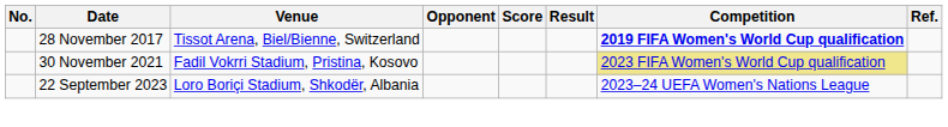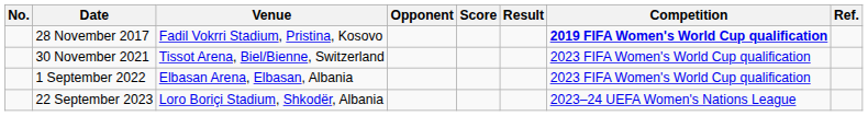28 November 2017 | Venue: Tissot Arena, Biel/Bienne, Switzerland -> Fadil Vokrri Stadium, Pristina, Kosovo
30 November 2021 | Venue: Fadil Vokrri Stadium, Pristina, Kosovo -> Tissot Arena, Biel/Bienne, Switzerland
30 November 2021 | Competition: khaki background -> no background
+ row: 1 September 2022 | Elbasan Arena, Elbasan, Albania | 2023 FIFA Women's World Cup qualification
